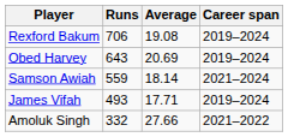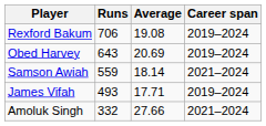Amoluk Singh | Career span: 2021–2022 -> 2021–2024
